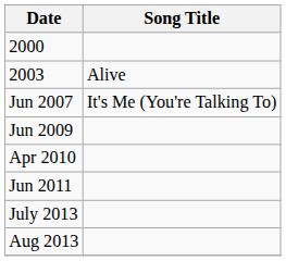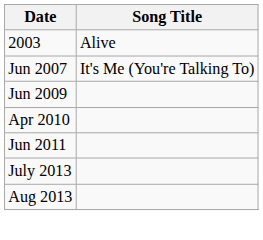- row: 2000
